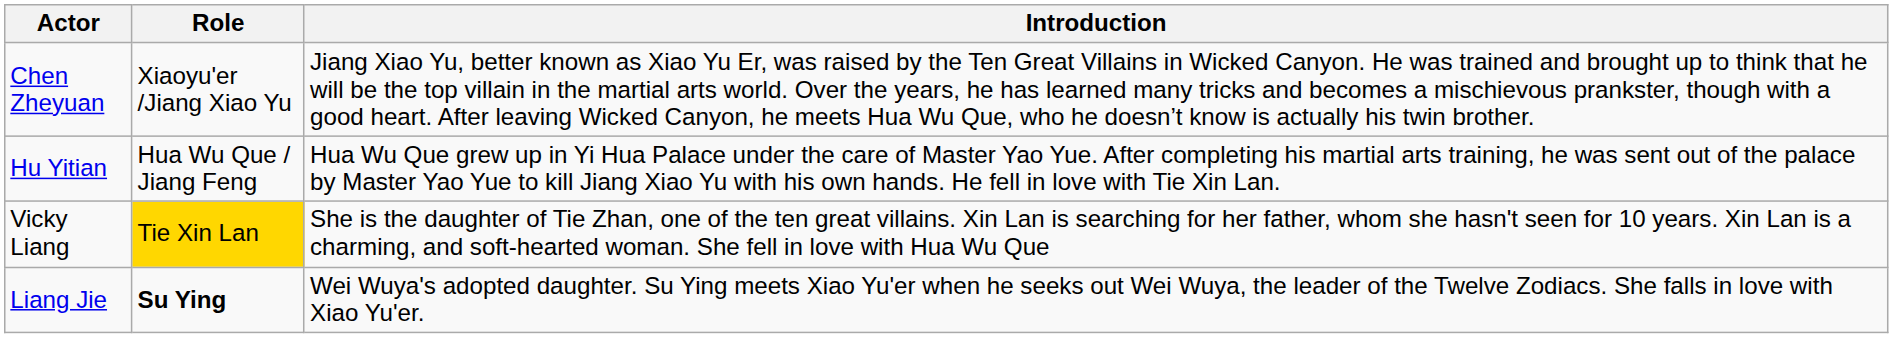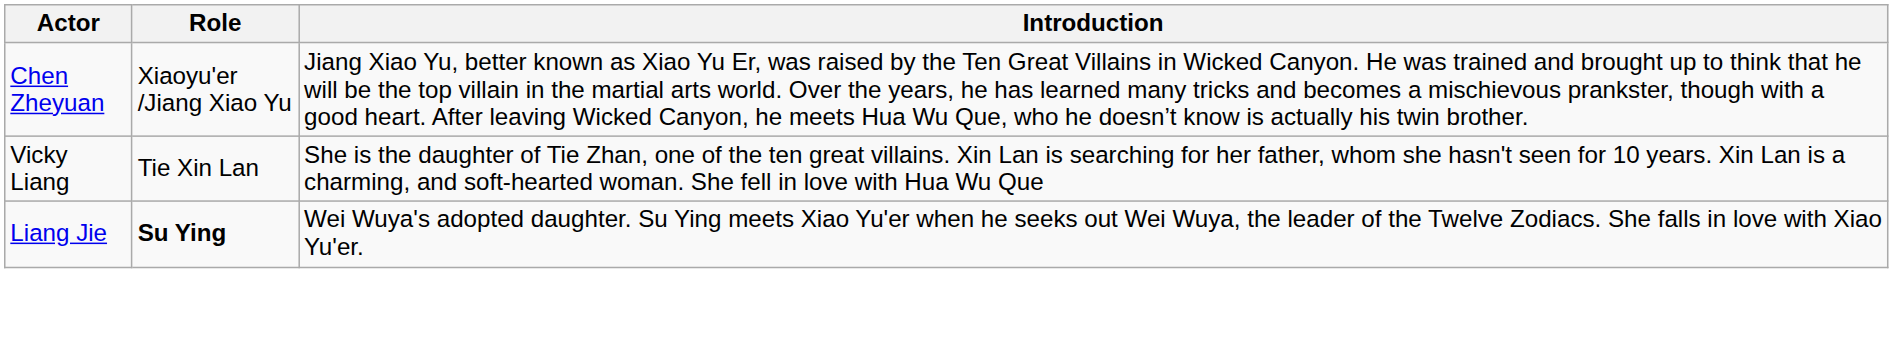- row: Hu Yitian | Hua Wu Que / Jiang Feng | Hua Wu Que grew up in Yi Hua Palace under the care of Master Yao Yue. After completing his martial arts training, he was sent out of the palace by Master Yao Yue to kill Jiang Xiao Yu with his own hands. He fell in love with Tie Xin Lan.
Vicky Liang | Role: gold background -> no background
